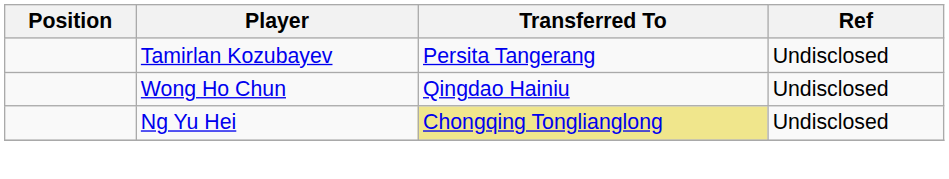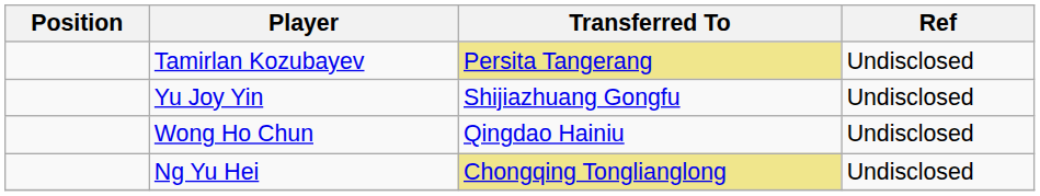Tamirlan Kozubayev | Transferred To: no background -> khaki background
+ row: Yu Joy Yin | Shijiazhuang Gongfu | Undisclosed
